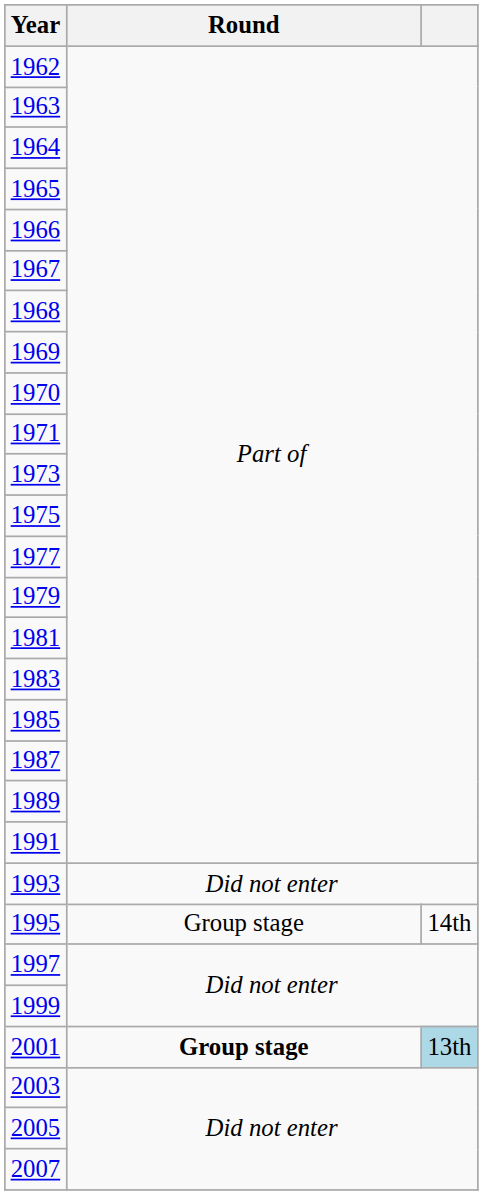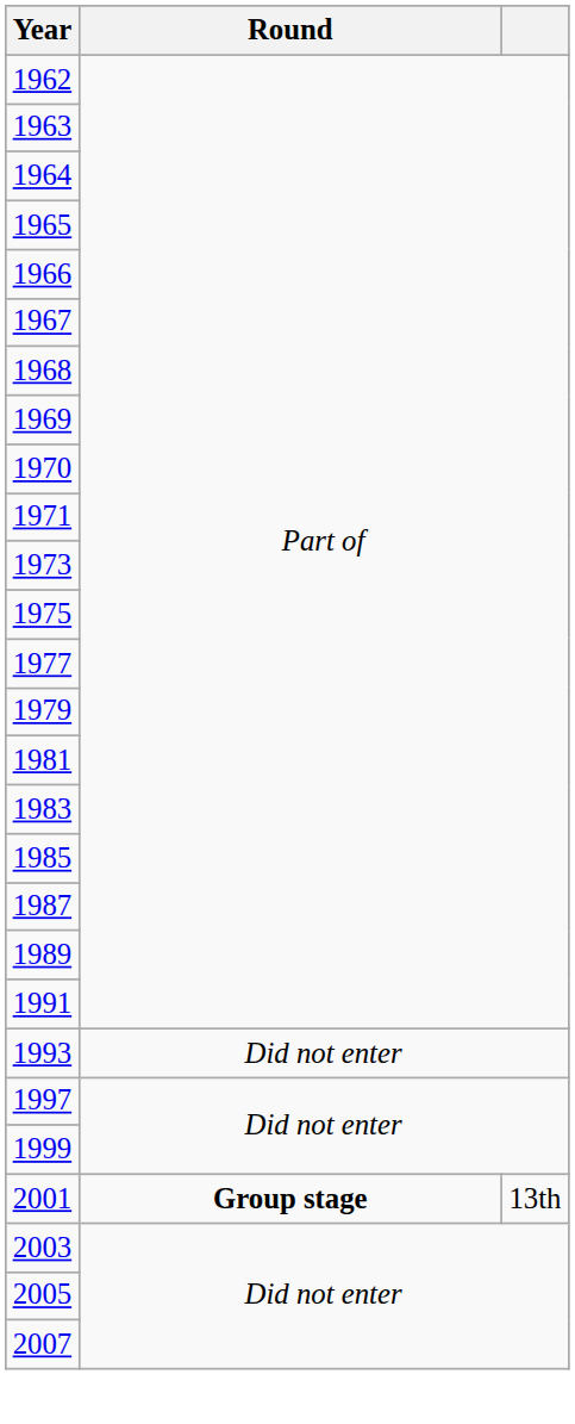- row: 1995 | Group stage | 14th
2001 | column 3: lightblue background -> no background
